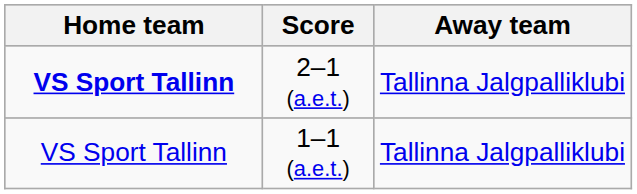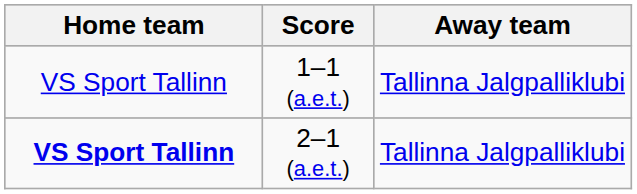rows swapped: 1–1 (a.e.t.) <-> 2–1 (a.e.t.)
